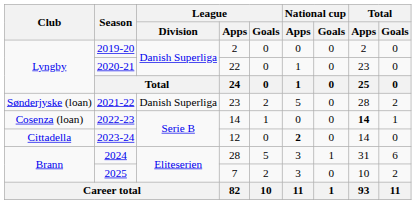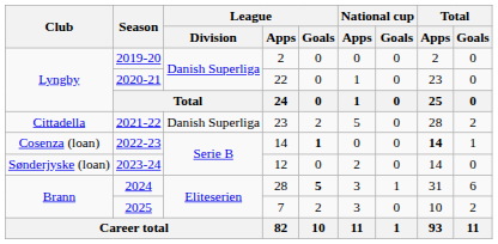2021-22 | Club: Sønderjyske (loan) -> Cittadella
2022-23 | League / Goals: normal -> bold
2023-24 | Club: Cittadella -> Sønderjyske (loan)
2023-24 | National cup / Apps: bold -> normal
2024 | League / Goals: normal -> bold
